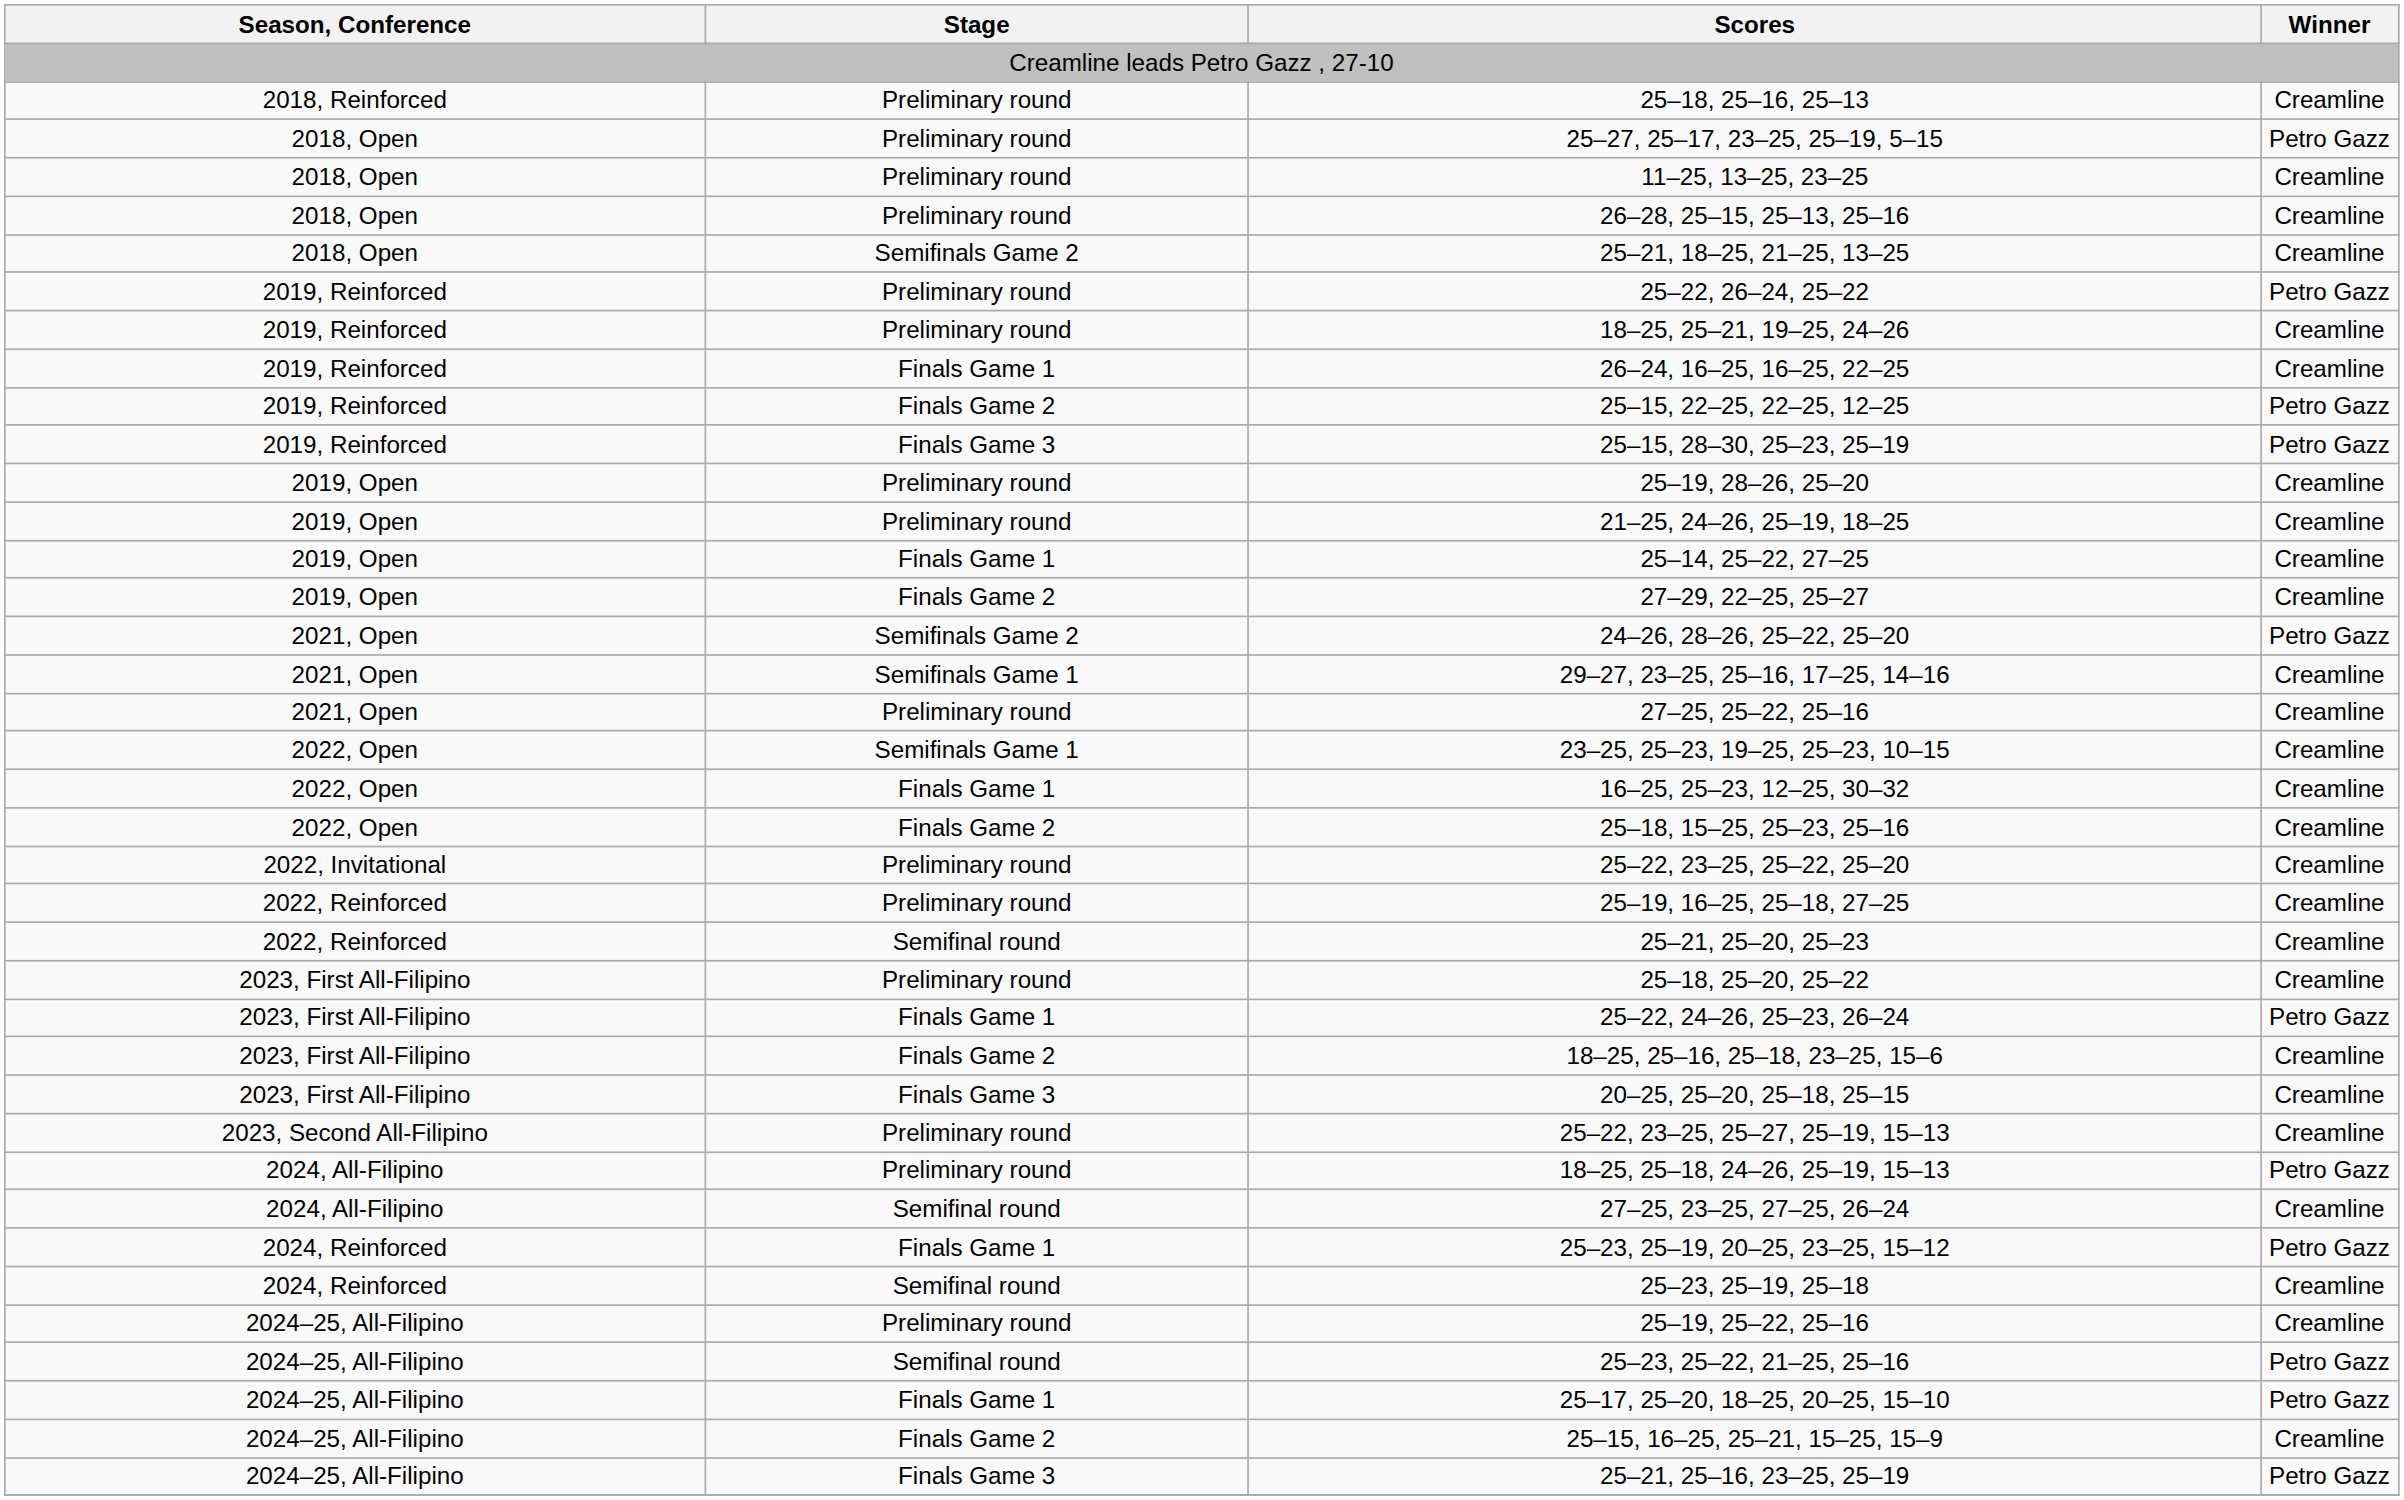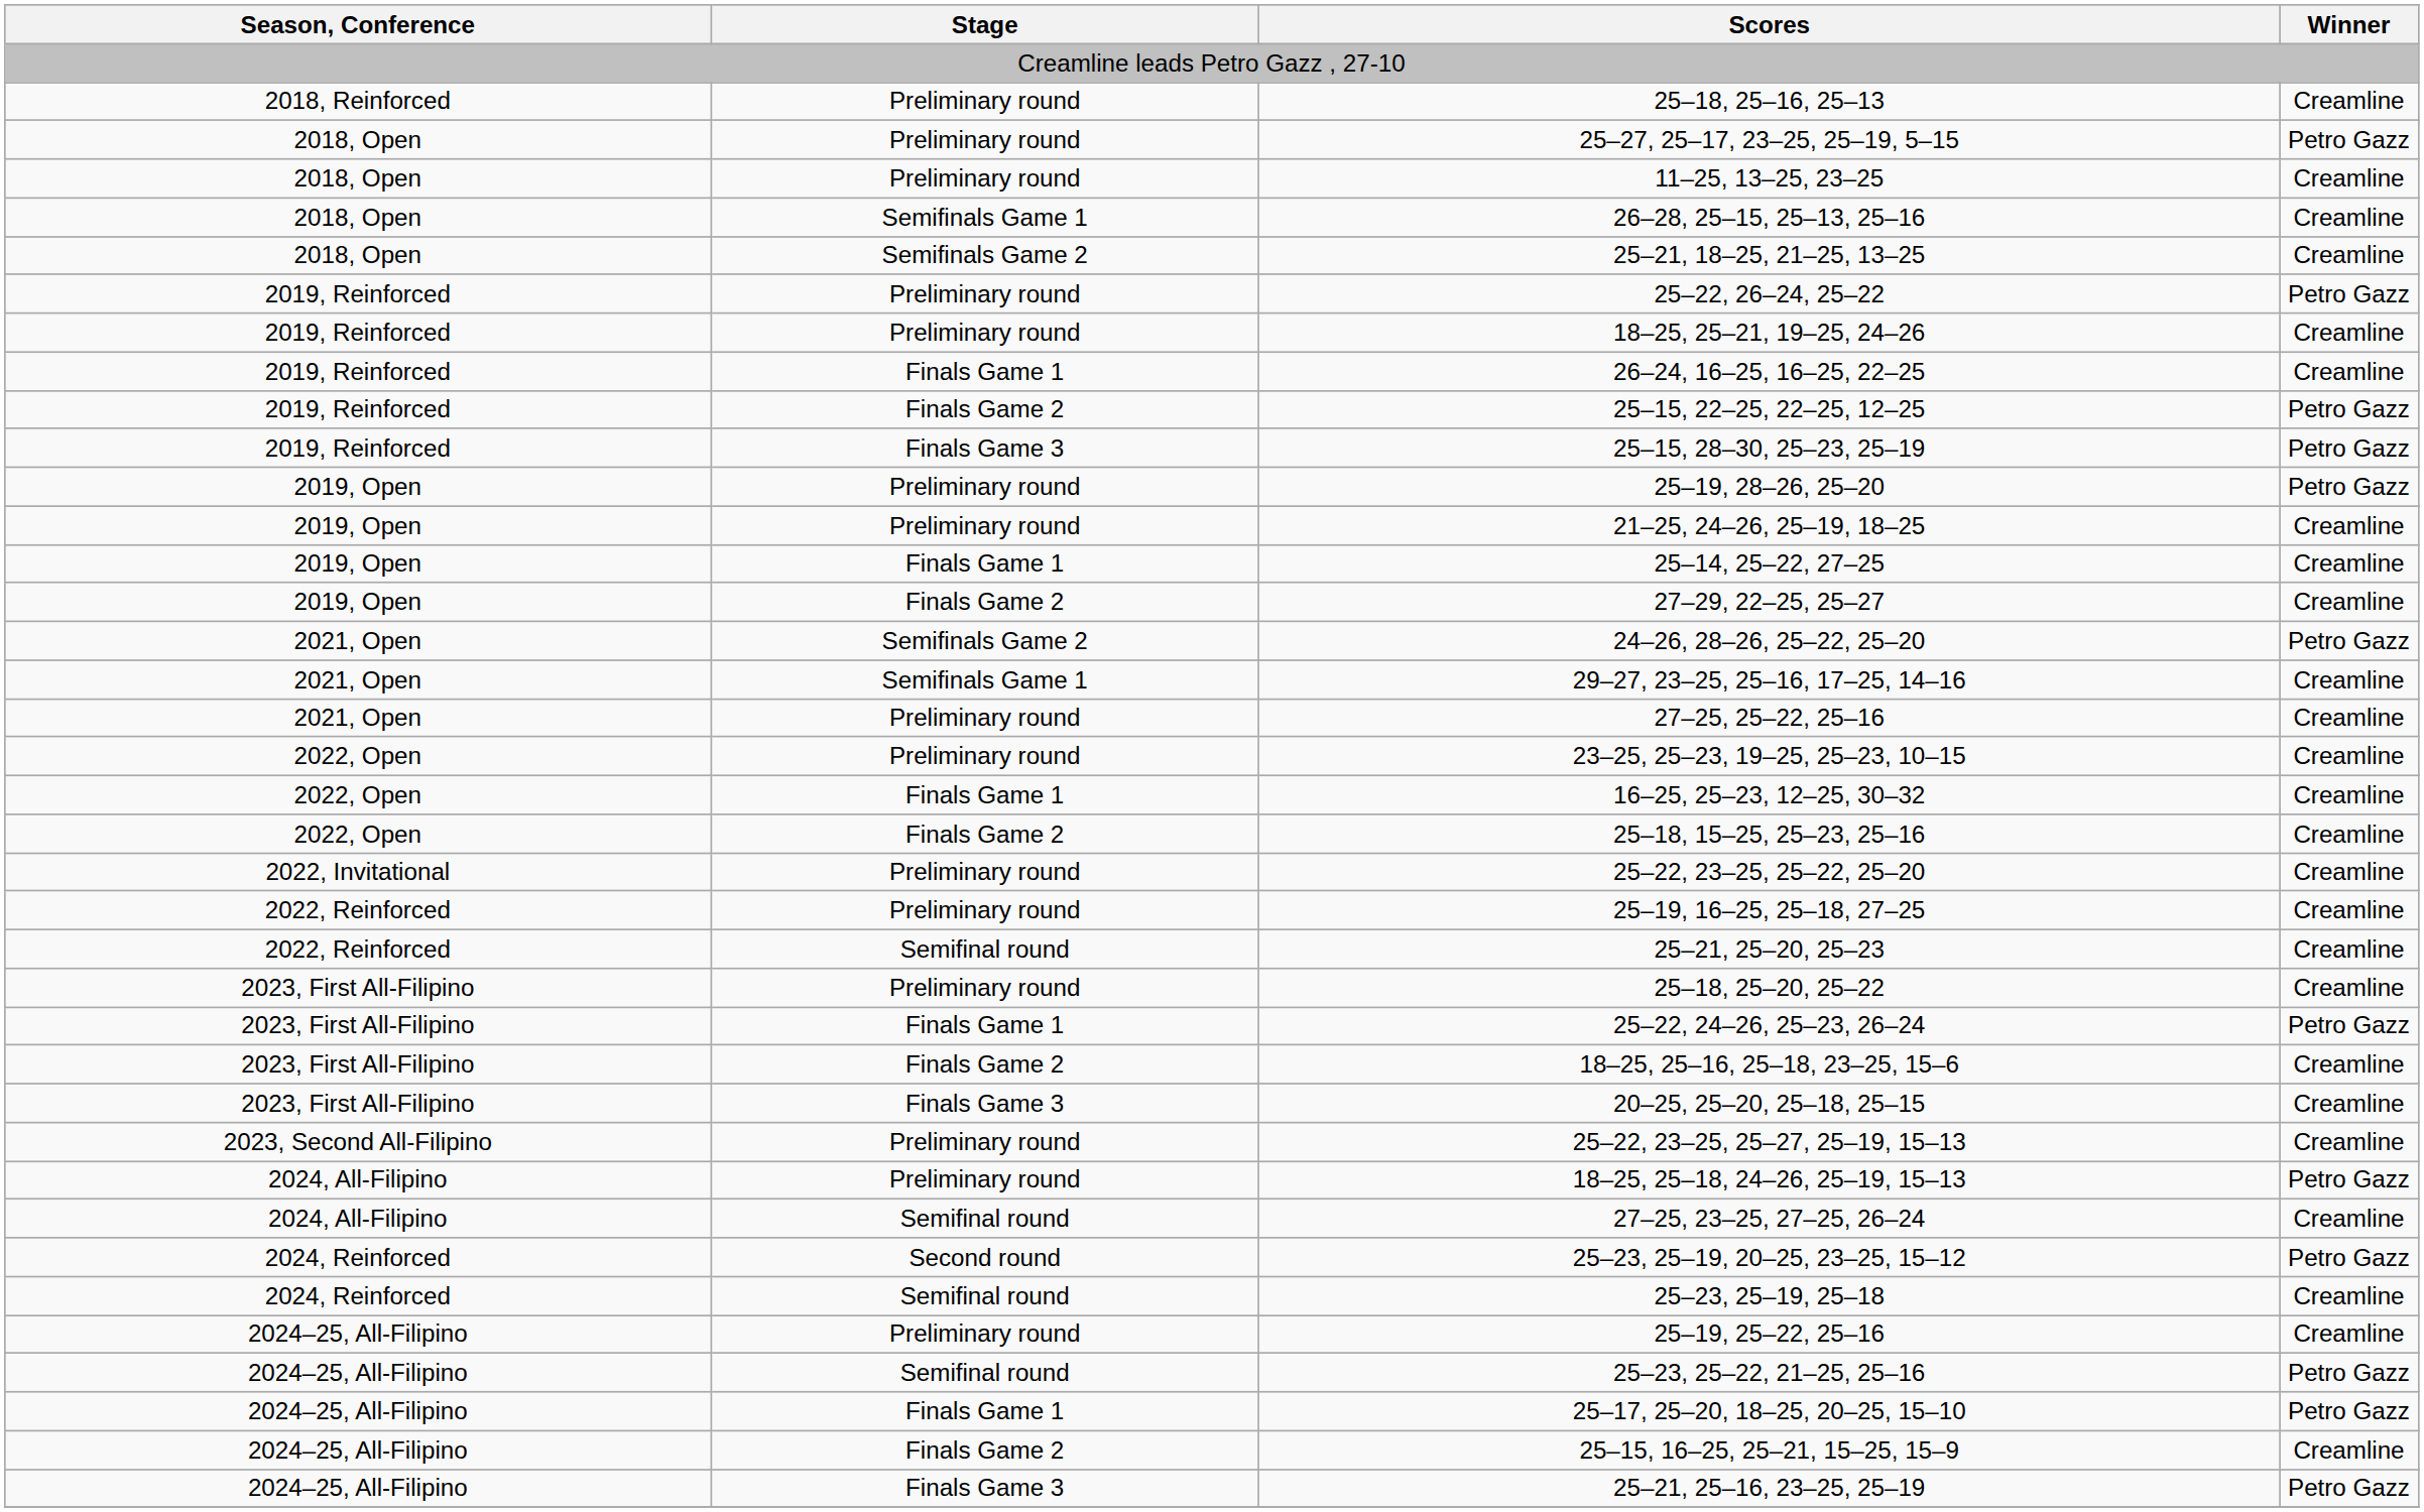26–28, 25–15, 25–13, 25–16 | Stage: Preliminary round -> Semifinals Game 1
25–19, 28–26, 25–20 | Winner: Creamline -> Petro Gazz
23–25, 25–23, 19–25, 25–23, 10–15 | Stage: Semifinals Game 1 -> Preliminary round
25–23, 25–19, 20–25, 23–25, 15–12 | Stage: Finals Game 1 -> Second round
